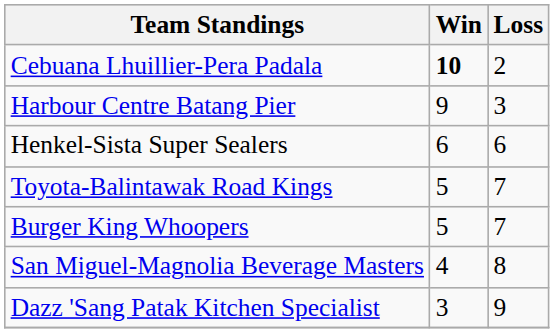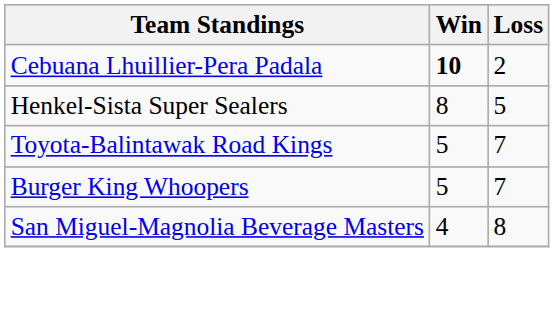- row: Harbour Centre Batang Pier | 9 | 3
Henkel-Sista Super Sealers | Win: 6 -> 8
Henkel-Sista Super Sealers | Loss: 6 -> 5
- row: Dazz 'Sang Patak Kitchen Specialist | 3 | 9
